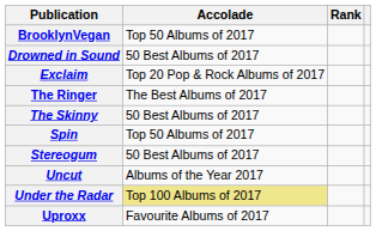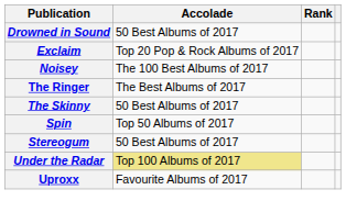- row: BrooklynVegan | Top 50 Albums of 2017
+ row: Noisey | The 100 Best Albums of 2017
- row: Uncut | Albums of the Year 2017
